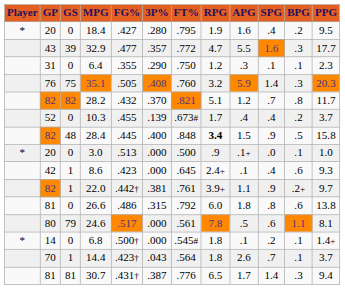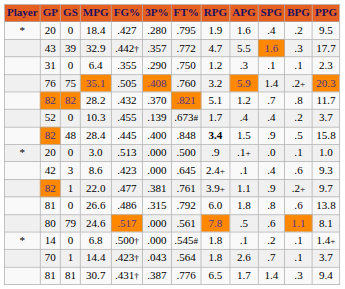32.9 | FG%: .477 -> .442†
35.1 | BPG: .3 -> .2+
8.6 | GS: 1 -> 3
22.0 | FG%: .442† -> .477
